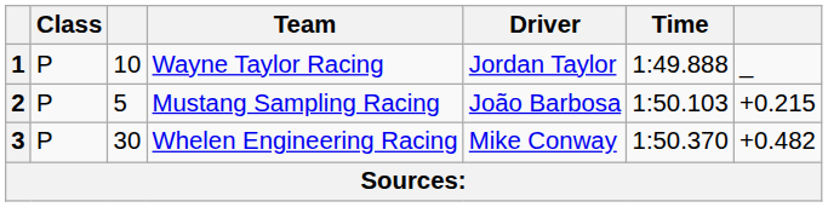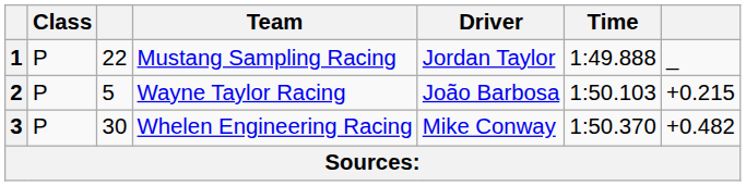1 | column 3: 10 -> 22
1 | Team: Wayne Taylor Racing -> Mustang Sampling Racing
2 | Team: Mustang Sampling Racing -> Wayne Taylor Racing
